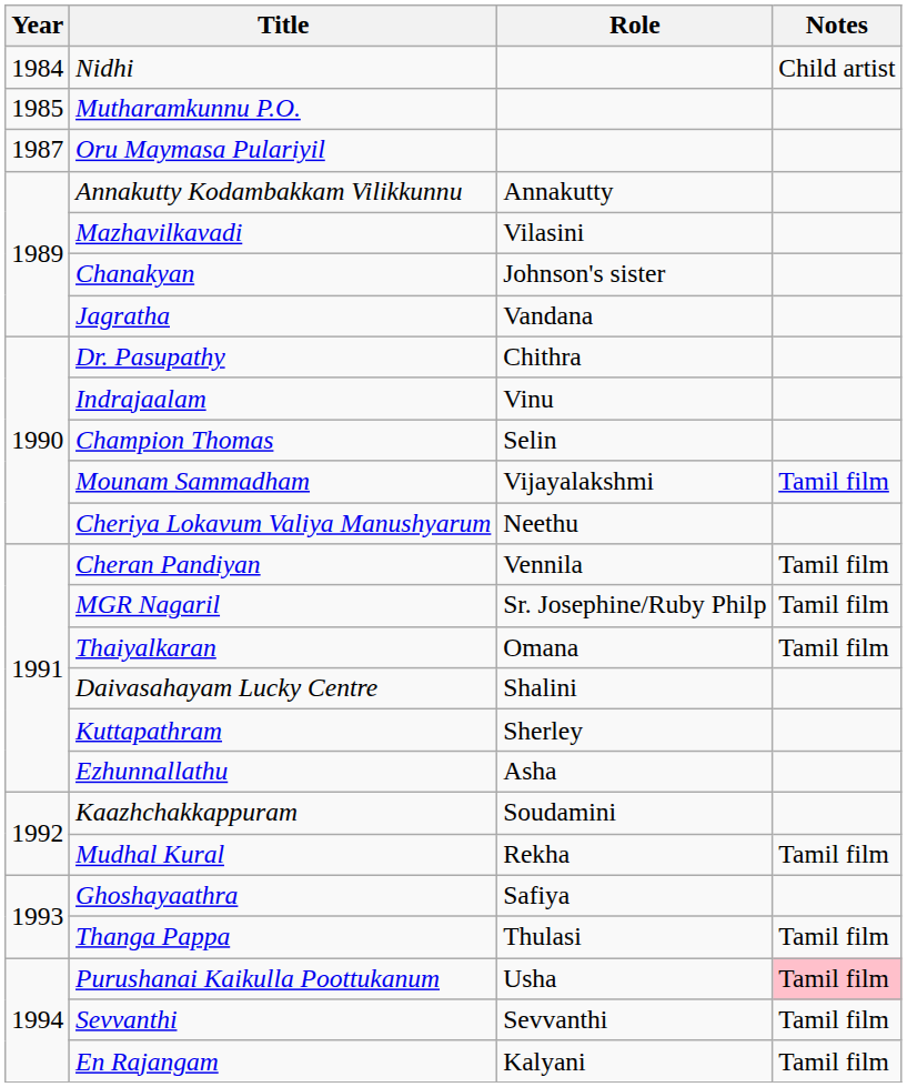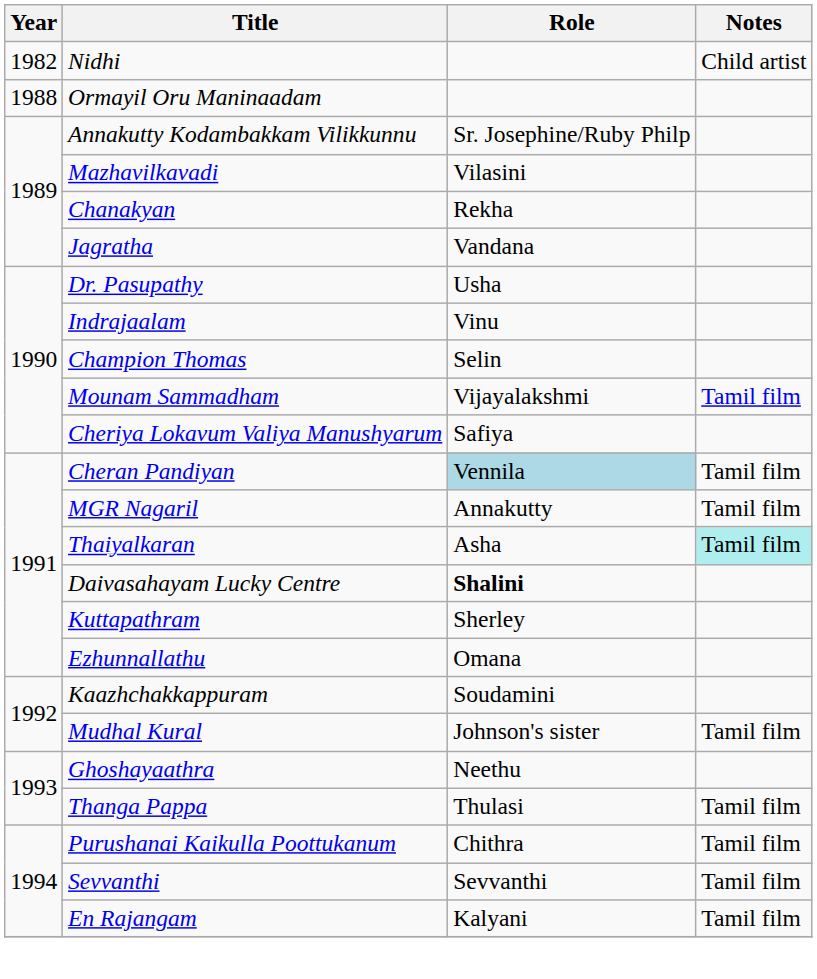Nidhi | Year: 1984 -> 1982
- row: 1985 | Mutharamkunnu P.O.
- row: 1987 | Oru Maymasa Pulariyil
+ row: 1988 | Ormayil Oru Maninaadam
Annakutty Kodambakkam Vilikkunnu | Role: Annakutty -> Sr. Josephine/Ruby Philp
Chanakyan | Role: Johnson's sister -> Rekha
Dr. Pasupathy | Role: Chithra -> Usha
Cheriya Lokavum Valiya Manushyarum | Role: Neethu -> Safiya
Cheran Pandiyan | Role: no background -> lightblue background
MGR Nagaril | Role: Sr. Josephine/Ruby Philp -> Annakutty
Thaiyalkaran | Role: Omana -> Asha
Thaiyalkaran | Notes: no background -> paleturquoise background
Daivasahayam Lucky Centre | Role: normal -> bold
Ezhunnallathu | Role: Asha -> Omana
Mudhal Kural | Role: Rekha -> Johnson's sister
Ghoshayaathra | Role: Safiya -> Neethu
Purushanai Kaikulla Poottukanum | Role: Usha -> Chithra
Purushanai Kaikulla Poottukanum | Notes: pink background -> no background
